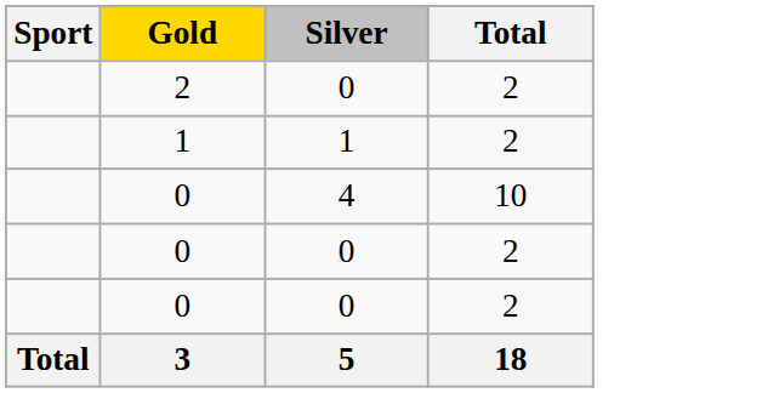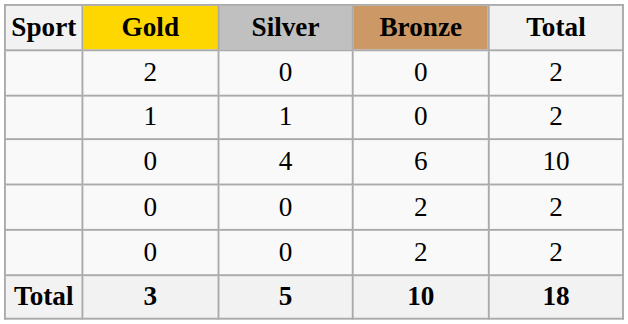+ column: Bronze | 0 | 0 | 6 | 2 | 2 | 10
